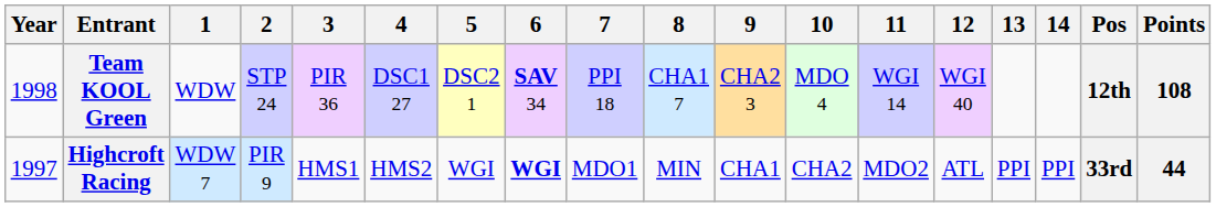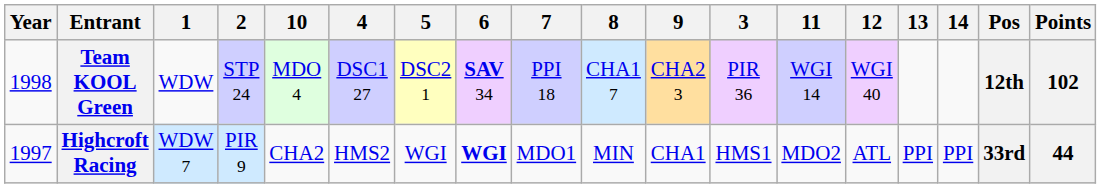columns swapped: 3 <-> 10
Team KOOL Green | Points: 108 -> 102
